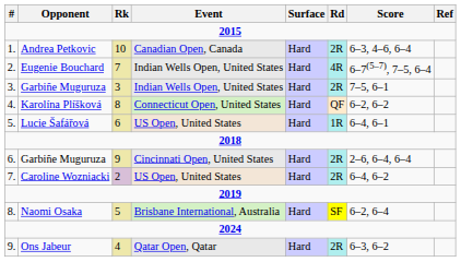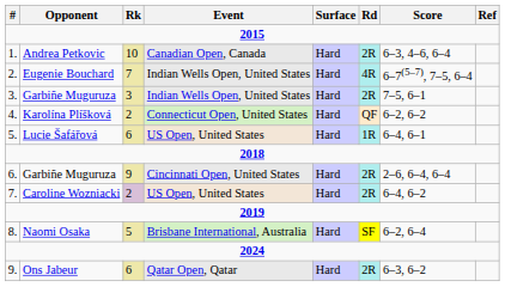Karolína Plíšková | Rk: 8 -> 2
Ons Jabeur | Rk: 4 -> 6
